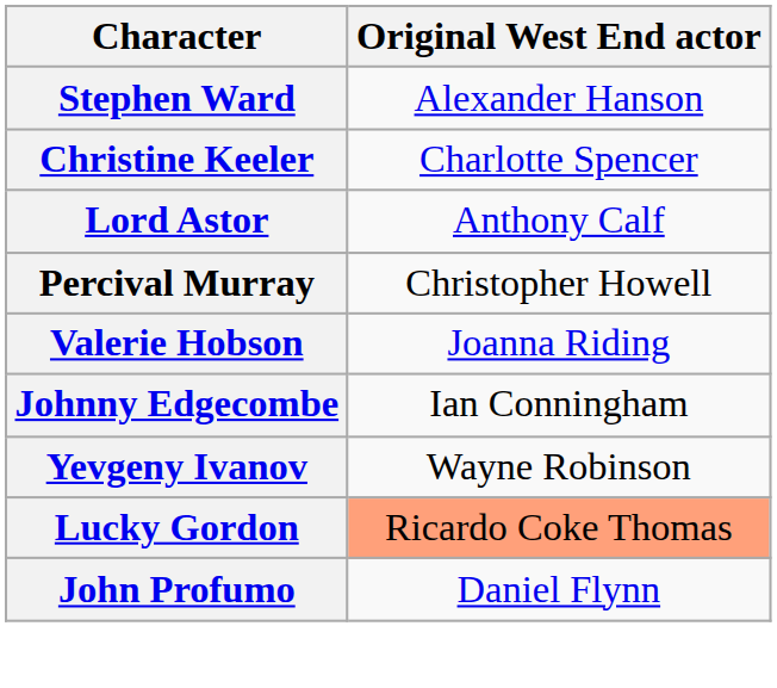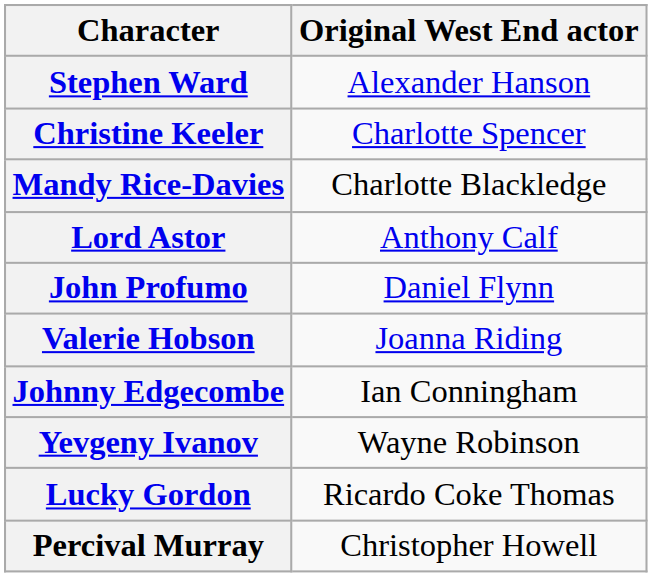+ row: Mandy Rice-Davies | Charlotte Blackledge
rows swapped: John Profumo <-> Percival Murray
Lucky Gordon | Original West End actor: lightsalmon background -> no background
